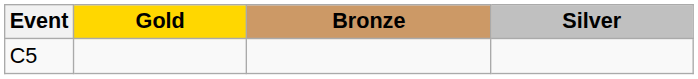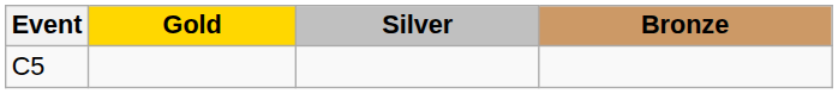columns swapped: Silver <-> Bronze
